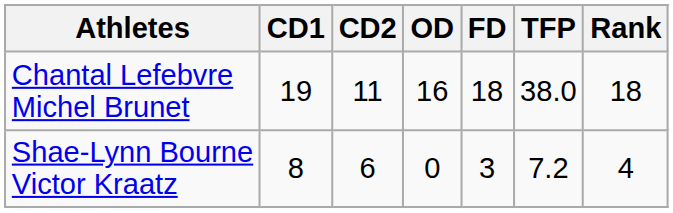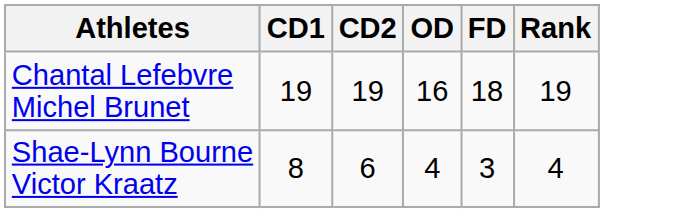- column: TFP | 38.0 | 7.2
Chantal Lefebvre Michel Brunet | CD2: 11 -> 19
Chantal Lefebvre Michel Brunet | Rank: 18 -> 19
Shae-Lynn Bourne Victor Kraatz | OD: 0 -> 4
